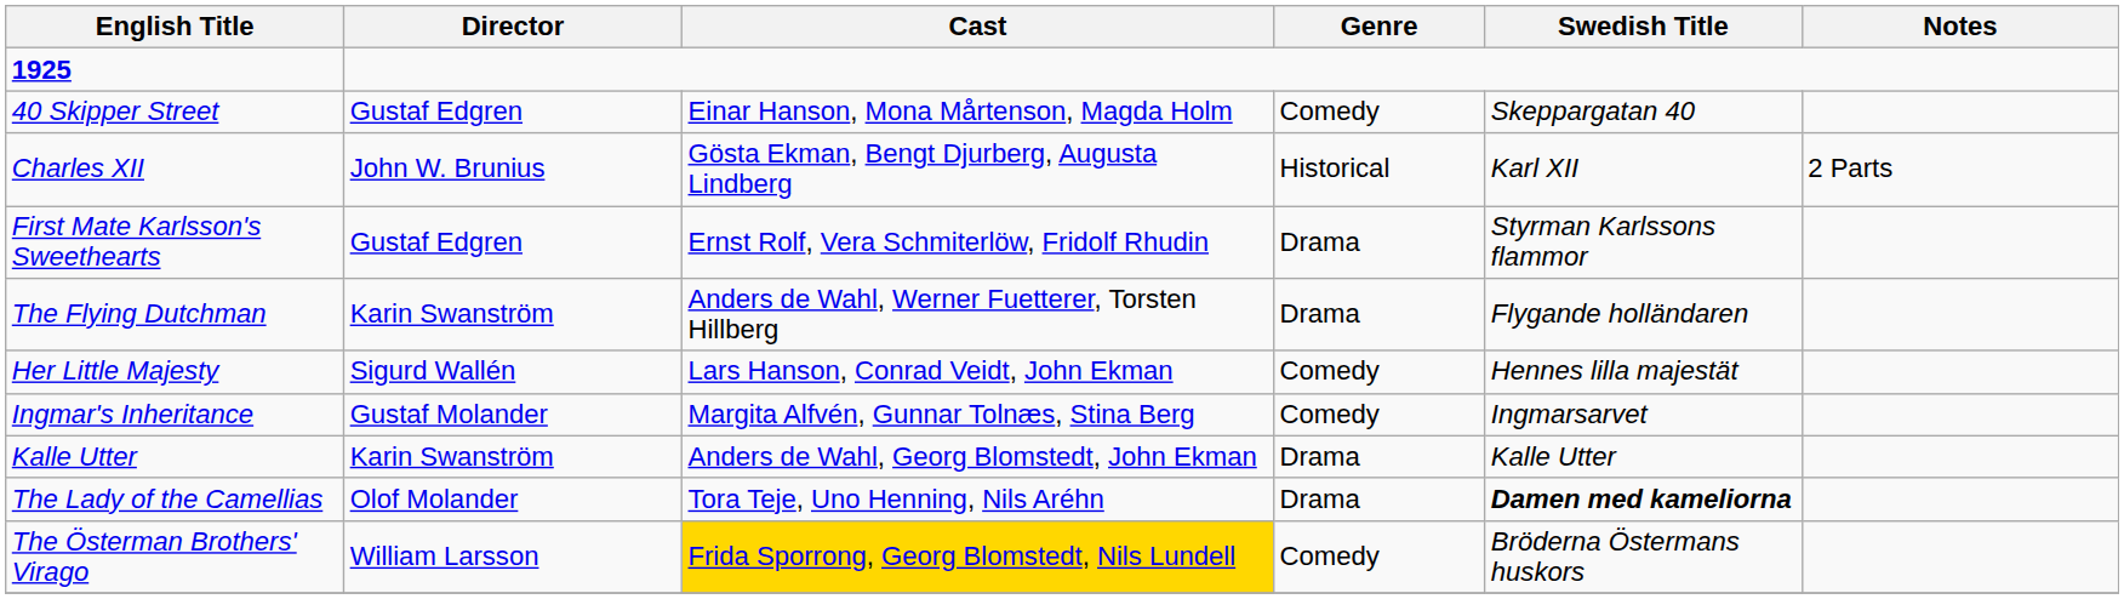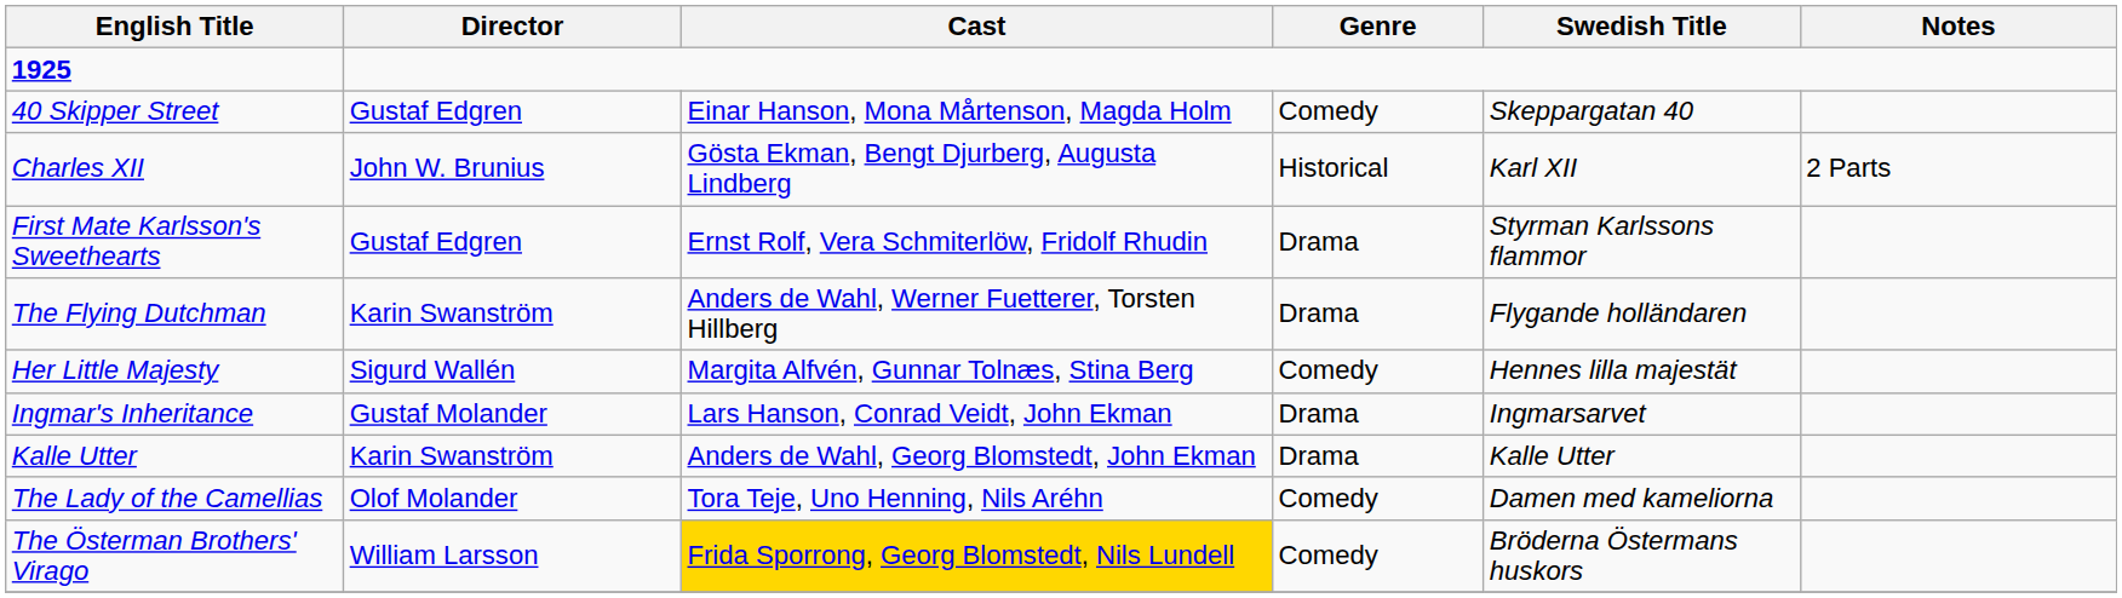Her Little Majesty | Cast: Lars Hanson, Conrad Veidt, John Ekman -> Margita Alfvén, Gunnar Tolnæs, Stina Berg
Ingmar's Inheritance | Cast: Margita Alfvén, Gunnar Tolnæs, Stina Berg -> Lars Hanson, Conrad Veidt, John Ekman
Ingmar's Inheritance | Genre: Comedy -> Drama
The Lady of the Camellias | Genre: Drama -> Comedy
The Lady of the Camellias | Swedish Title: bold -> normal
